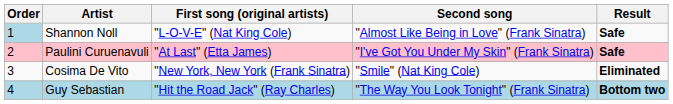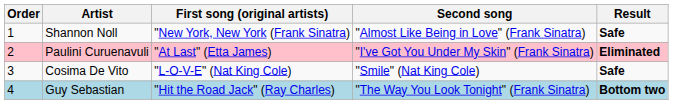Shannon Noll | Order: lightblue background -> no background
Shannon Noll | First song (original artists): "L-O-V-E" (Nat King Cole) -> "New York, New York (Frank Sinatra)
Paulini Curuenavuli | Result: Safe -> Eliminated
Cosima De Vito | First song (original artists): "New York, New York (Frank Sinatra) -> "L-O-V-E" (Nat King Cole)
Cosima De Vito | Result: Eliminated -> Safe
